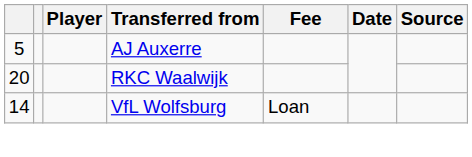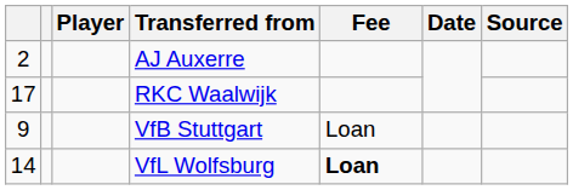AJ Auxerre | column 1: 5 -> 2
RKC Waalwijk | column 1: 20 -> 17
+ row: 9 | VfB Stuttgart | Loan
VfL Wolfsburg | Fee: normal -> bold
